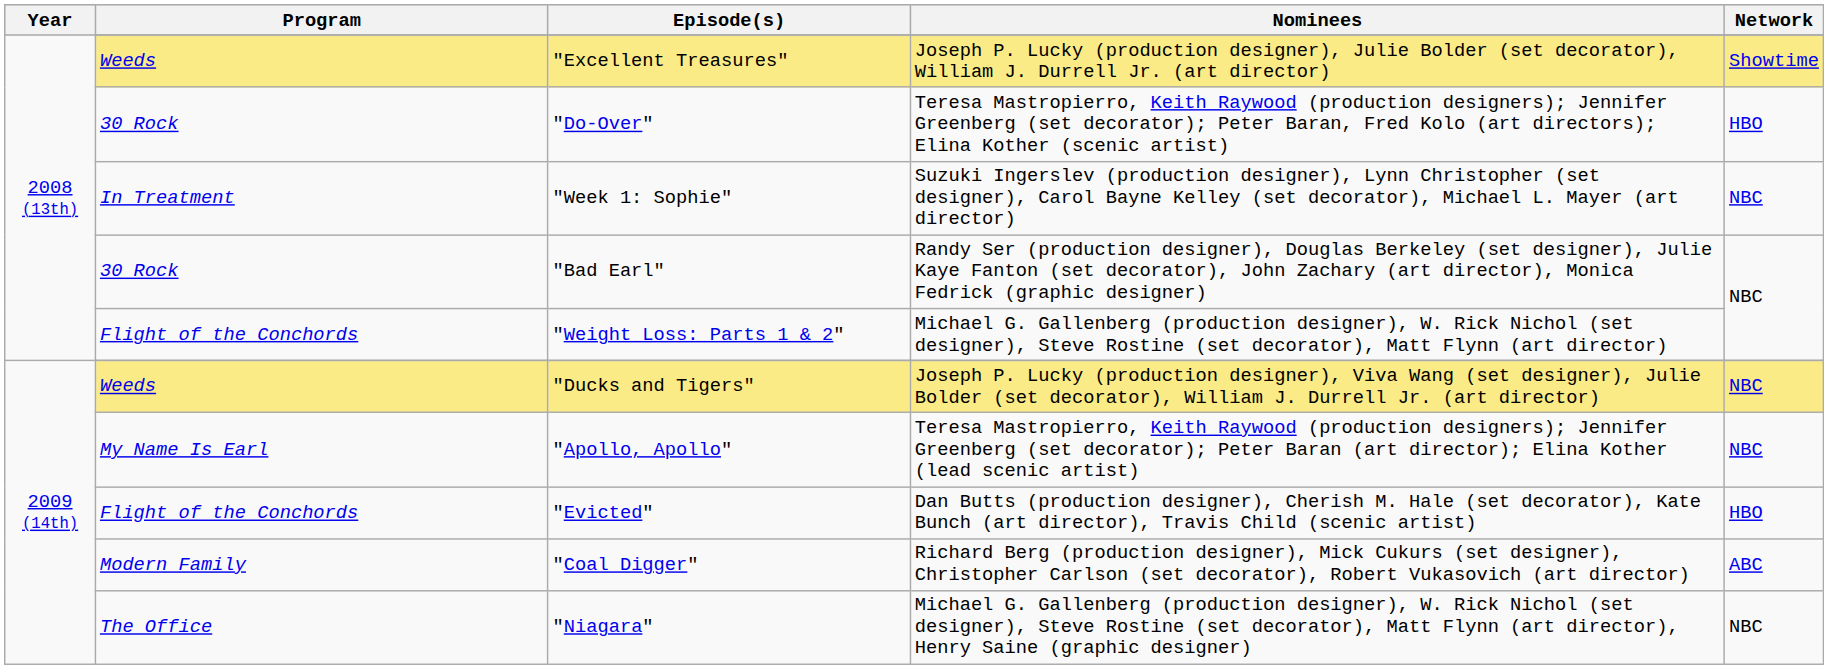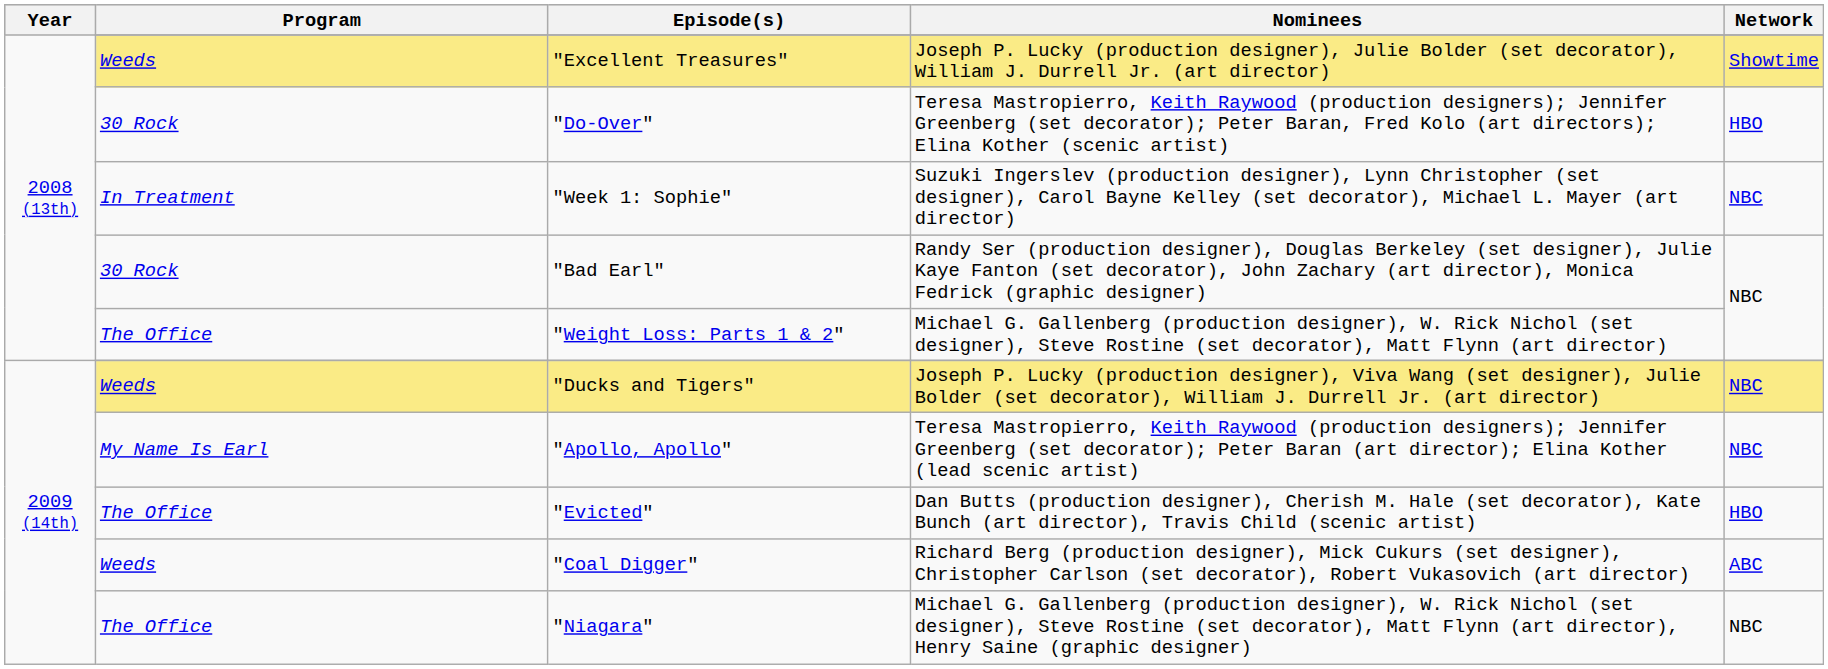"Weight Loss: Parts 1 & 2" | Program: Flight of the Conchords -> The Office
"Evicted" | Program: Flight of the Conchords -> The Office
"Coal Digger" | Program: Modern Family -> Weeds
